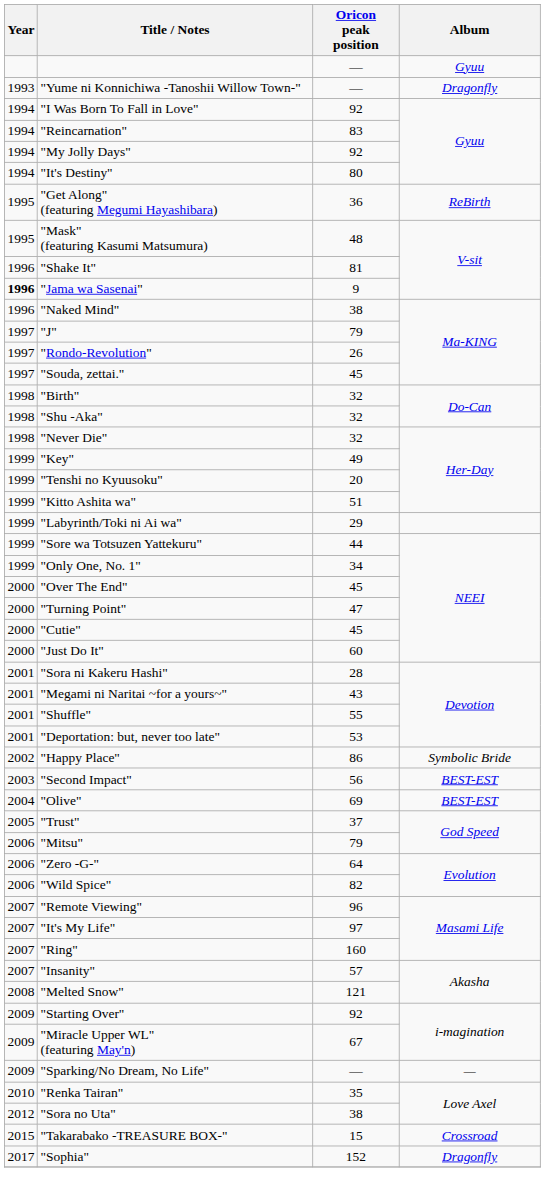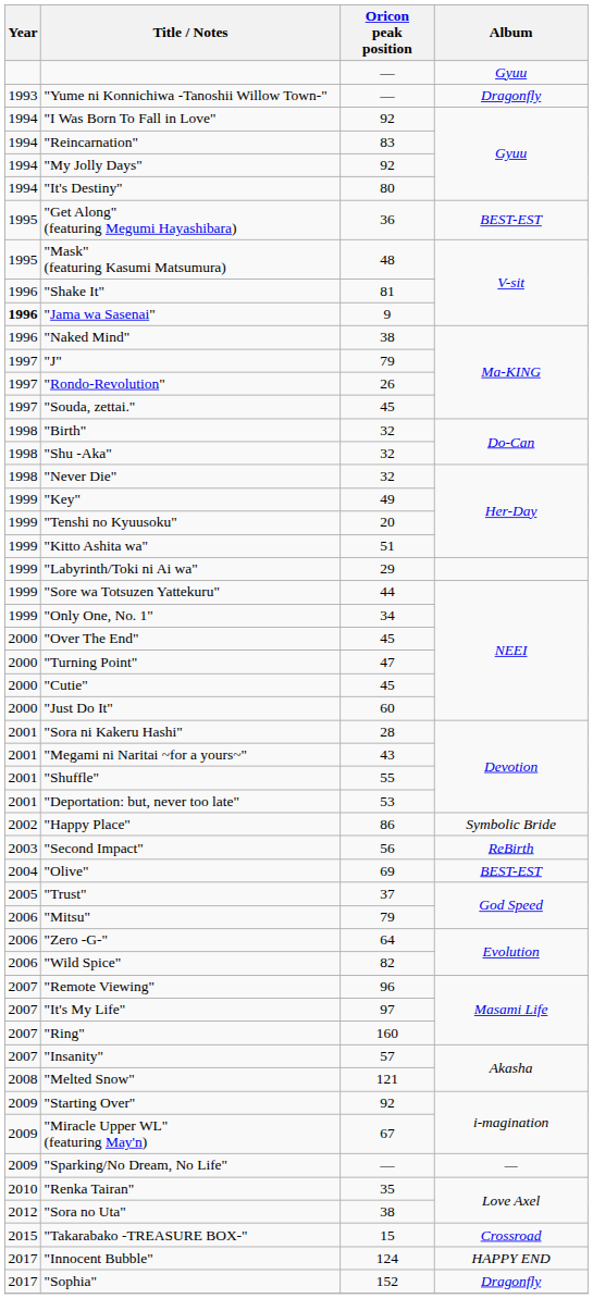"Get Along" (featuring Megumi Hayashibara) | Album: ReBirth -> BEST-EST
"Second Impact" | Album: BEST-EST -> ReBirth
+ row: 2017 | "Innocent Bubble" | 124 | HAPPY END
